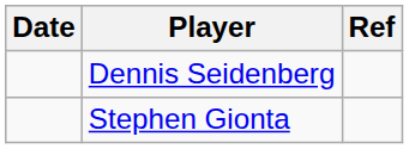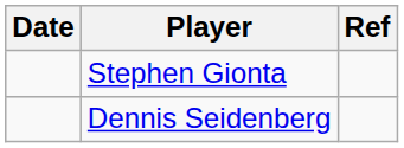rows swapped: Stephen Gionta <-> Dennis Seidenberg
